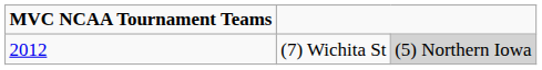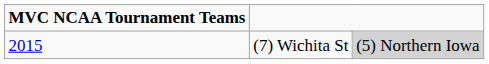(7) Wichita St | MVC NCAA Tournament Teams: 2012 -> 2015
